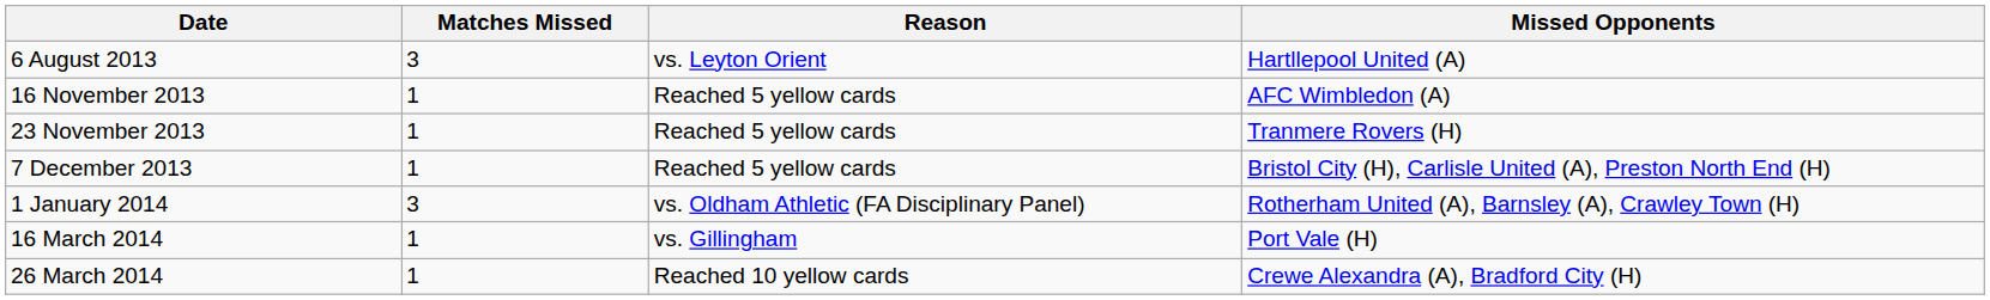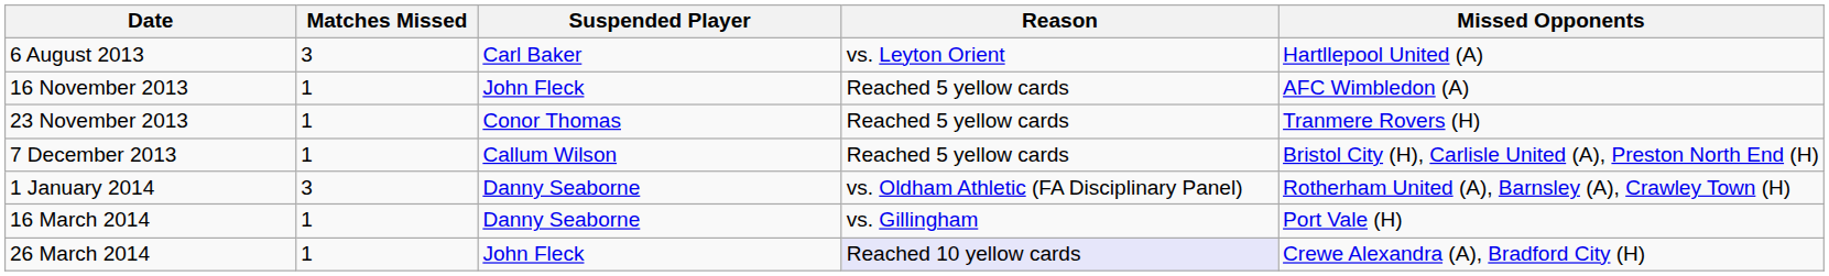+ column: Suspended Player | Carl Baker | John Fleck | Conor Thomas | Callum Wilson | Danny Seaborne | Danny Seaborne | John Fleck
26 March 2014 | Reason: no background -> lavender background
